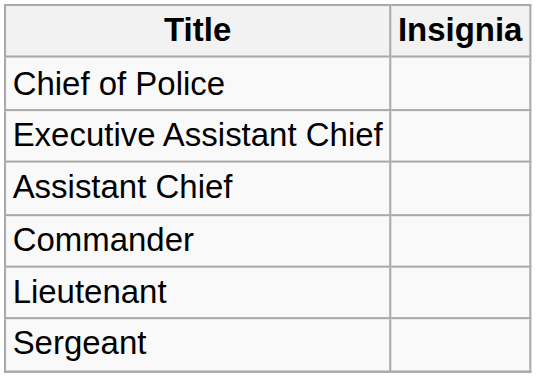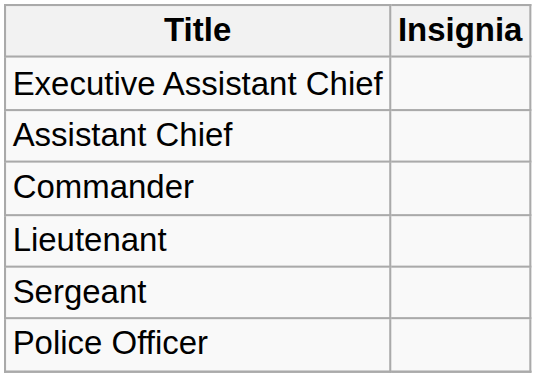- row: Chief of Police
+ row: Police Officer
